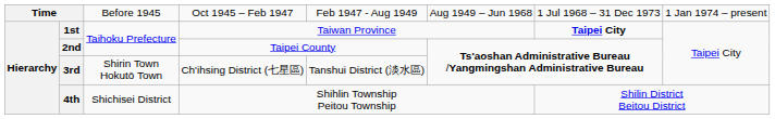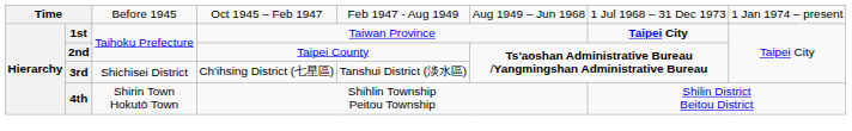3rd | column 3: Shirin Town Hokutō Town -> Shichisei District
4th | column 3: Shichisei District -> Shirin Town Hokutō Town
